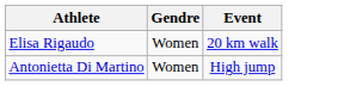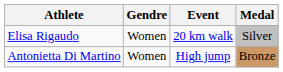+ column: Medal | Silver | Bronze
